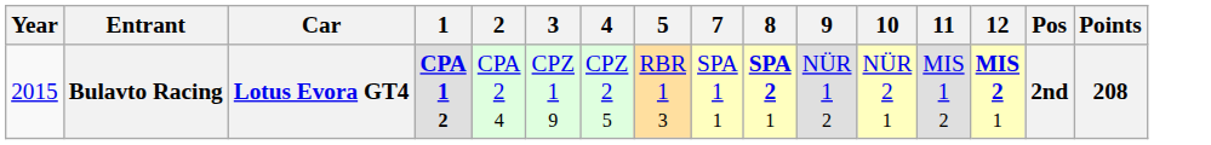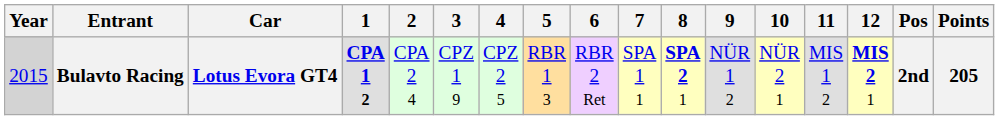+ column: 6 | RBR 2 Ret
Bulavto Racing | Year: no background -> lightgrey background
Bulavto Racing | Points: 208 -> 205
